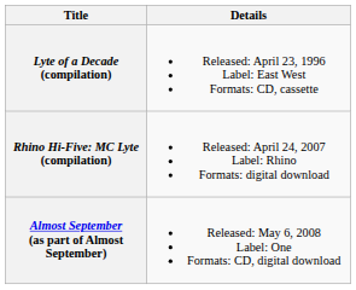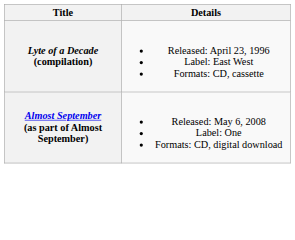- row: Rhino Hi-Five: MC Lyte (compilation) | Released: April 24, 2007 Label: Rhino Formats: digital download
